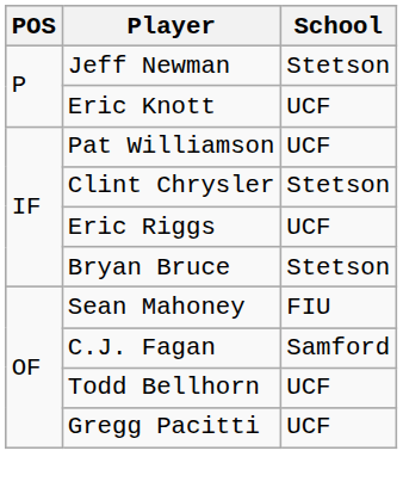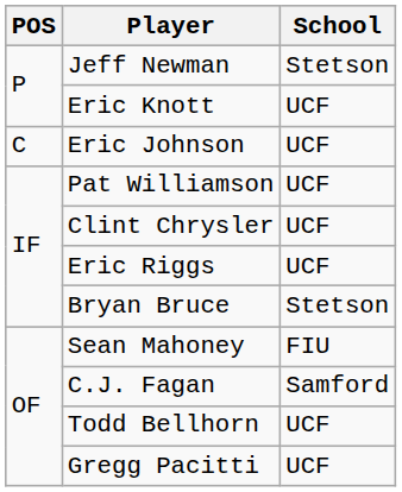+ row: C | Eric Johnson | UCF
Clint Chrysler | School: Stetson -> UCF
